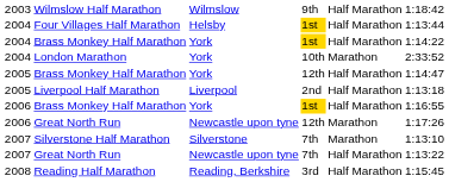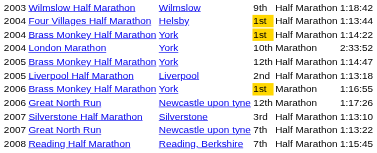2006 / Brass Monkey Half Marathon | column 5: Half Marathon -> Marathon
Silverstone Half Marathon | column 4: 7th -> 3rd
Silverstone Half Marathon | column 5: Marathon -> Half Marathon
Reading Half Marathon | column 4: 3rd -> 7th
